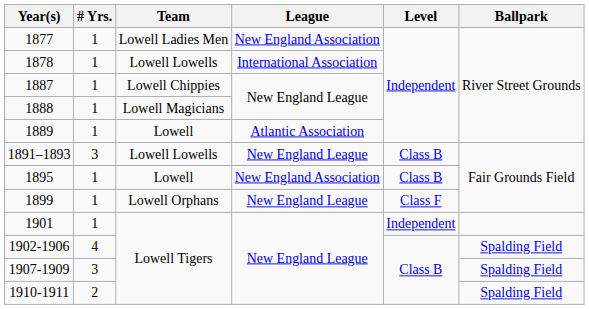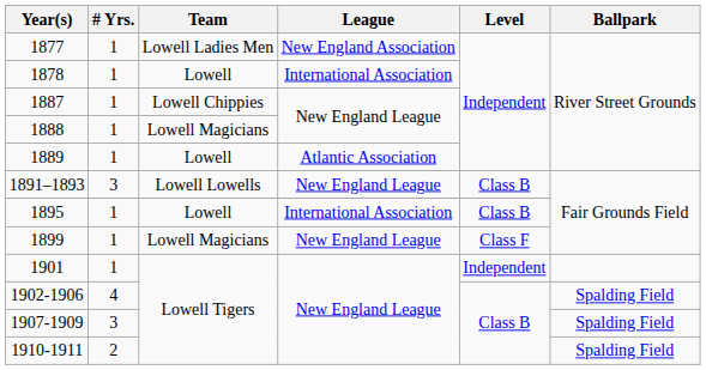1878 | Team: Lowell Lowells -> Lowell
1895 | League: New England Association -> International Association
1899 | Team: Lowell Orphans -> Lowell Magicians
